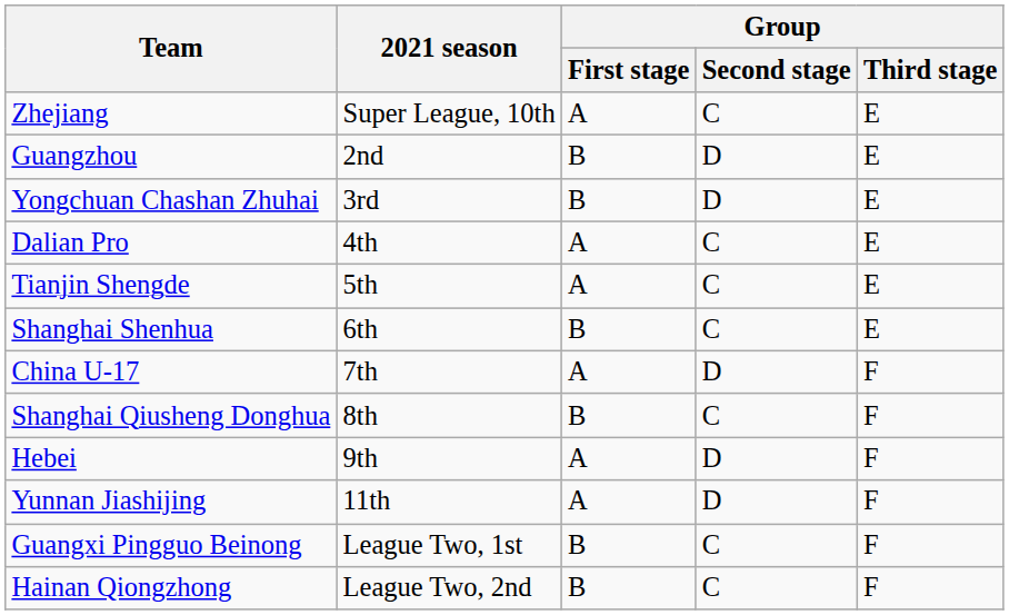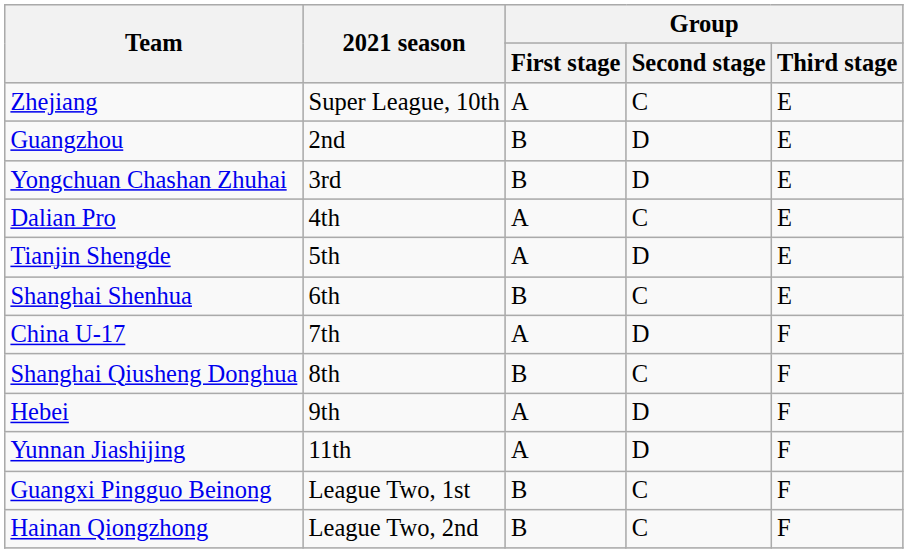Tianjin Shengde | Group / Second stage: C -> D
